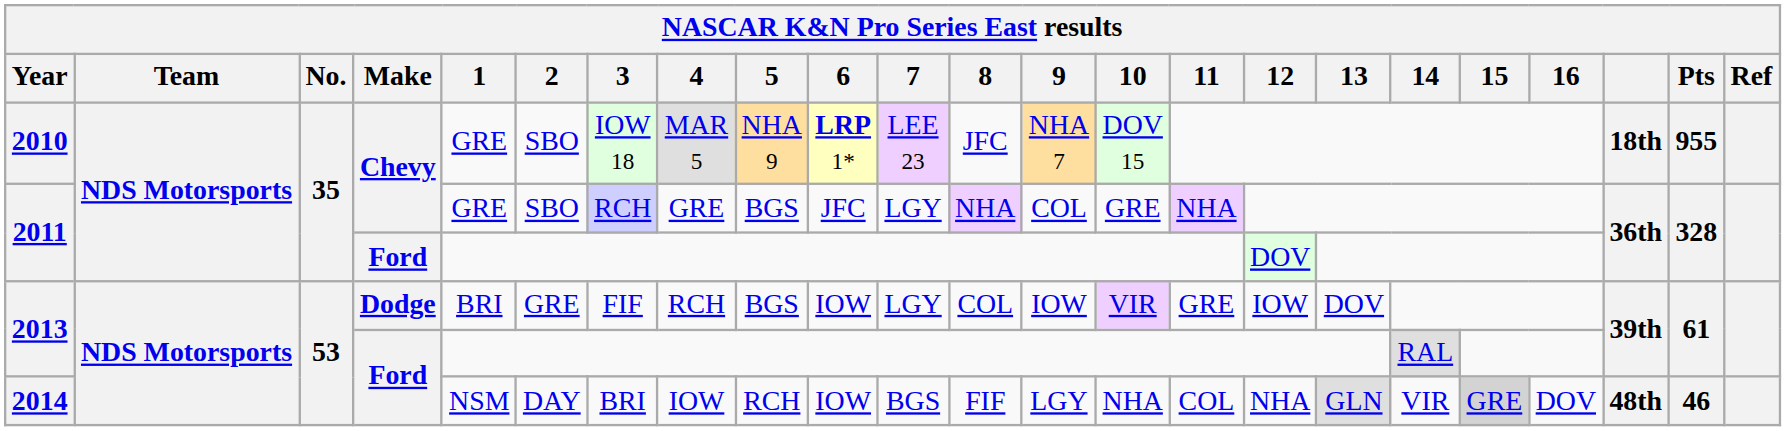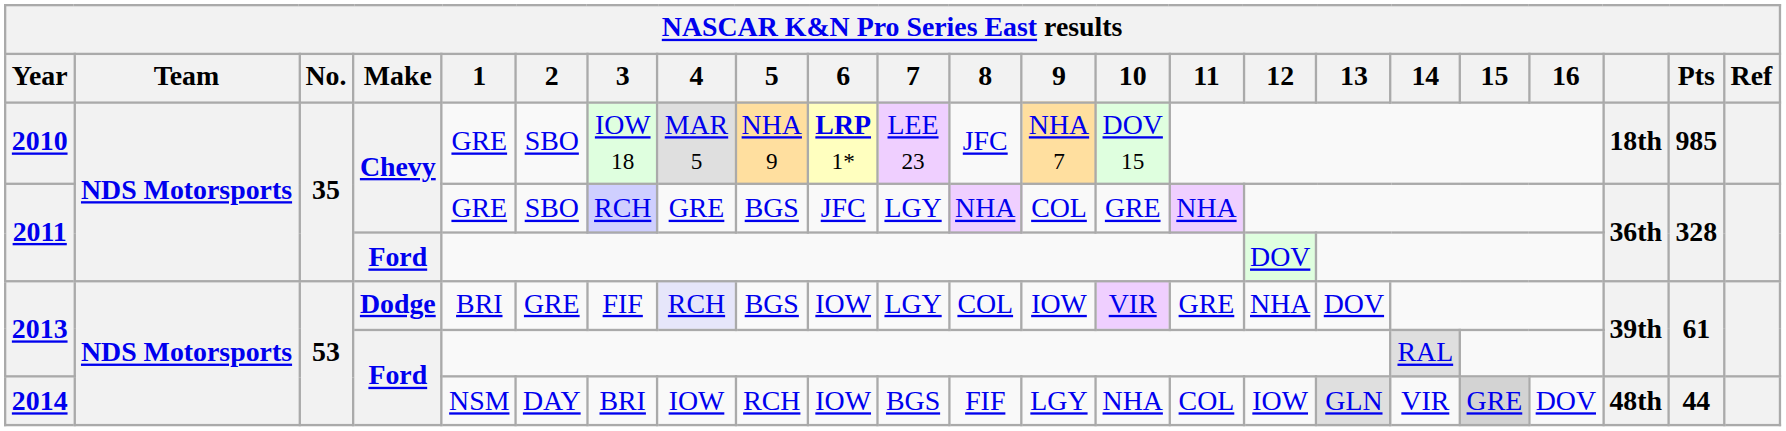2010 | Pts: 955 -> 985
2013 / Dodge | 4: no background -> lavender background
2013 / Dodge | 12: IOW -> NHA
2014 | 12: NHA -> IOW
2014 | Pts: 46 -> 44
